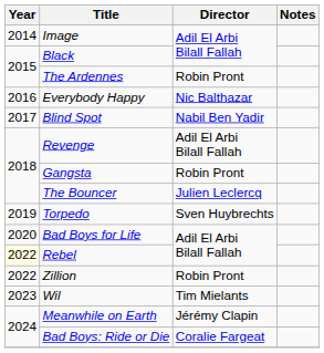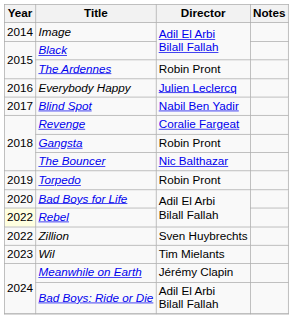Everybody Happy | Director: Nic Balthazar -> Julien Leclercq
Revenge | Director: Adil El Arbi Bilall Fallah -> Coralie Fargeat
The Bouncer | Director: Julien Leclercq -> Nic Balthazar
Torpedo | Director: Sven Huybrechts -> Robin Pront
Zillion | Director: Robin Pront -> Sven Huybrechts
Bad Boys: Ride or Die | Director: Coralie Fargeat -> Adil El Arbi Bilall Fallah
